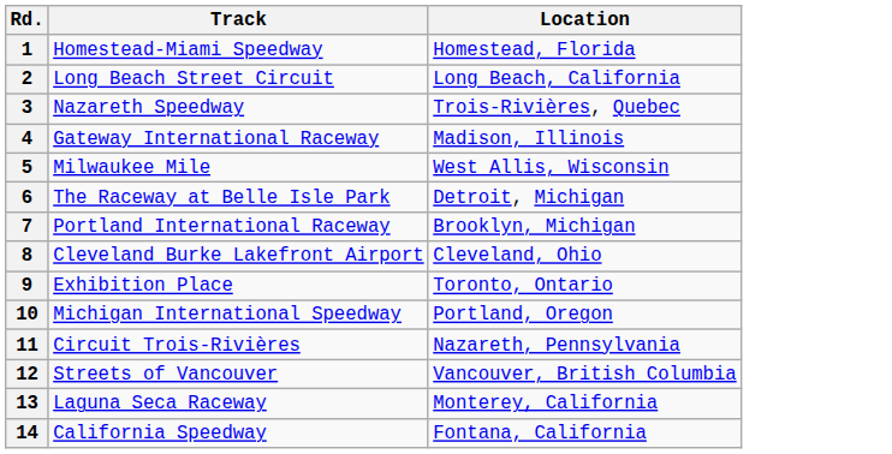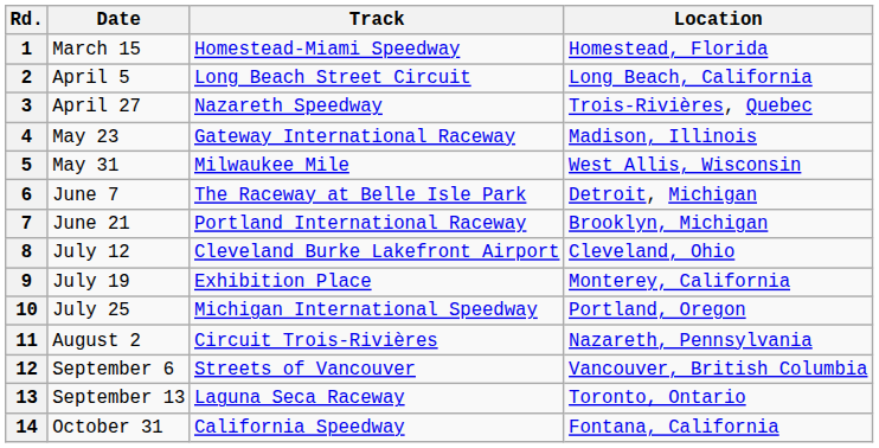+ column: Date | March 15 | April 5 | April 27 | May 23 | May 31 | June 7 | June 21 | July 12 | July 19 | July 25 | August 2 | September 6 | September 13 | October 31
9 | Location: Toronto, Ontario -> Monterey, California
13 | Location: Monterey, California -> Toronto, Ontario
